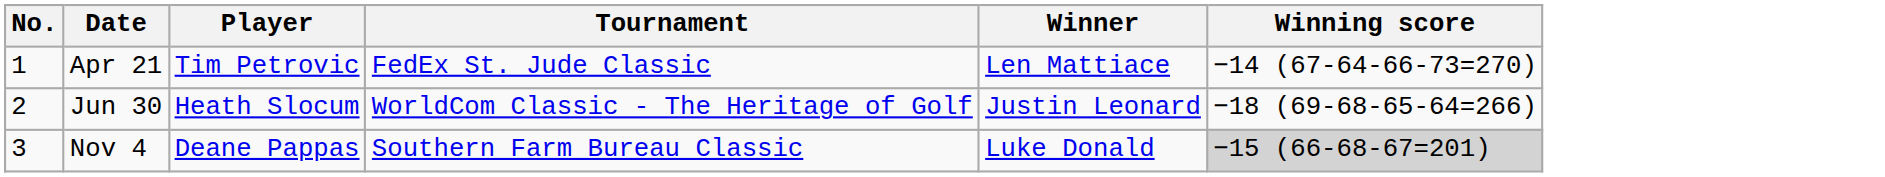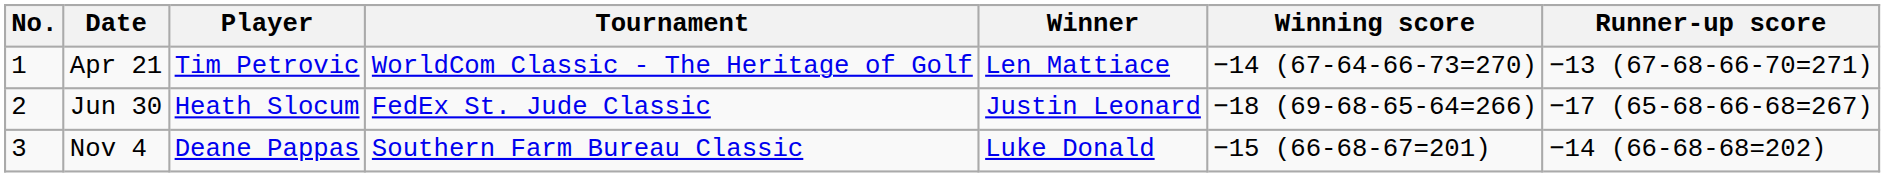+ column: Runner-up score | −13 (67-68-66-70=271) | −17 (65-68-66-68=267) | −14 (66-68-68=202)
Apr 21 | Tournament: FedEx St. Jude Classic -> WorldCom Classic - The Heritage of Golf
Jun 30 | Tournament: WorldCom Classic - The Heritage of Golf -> FedEx St. Jude Classic
Nov 4 | Winning score: lightgrey background -> no background
